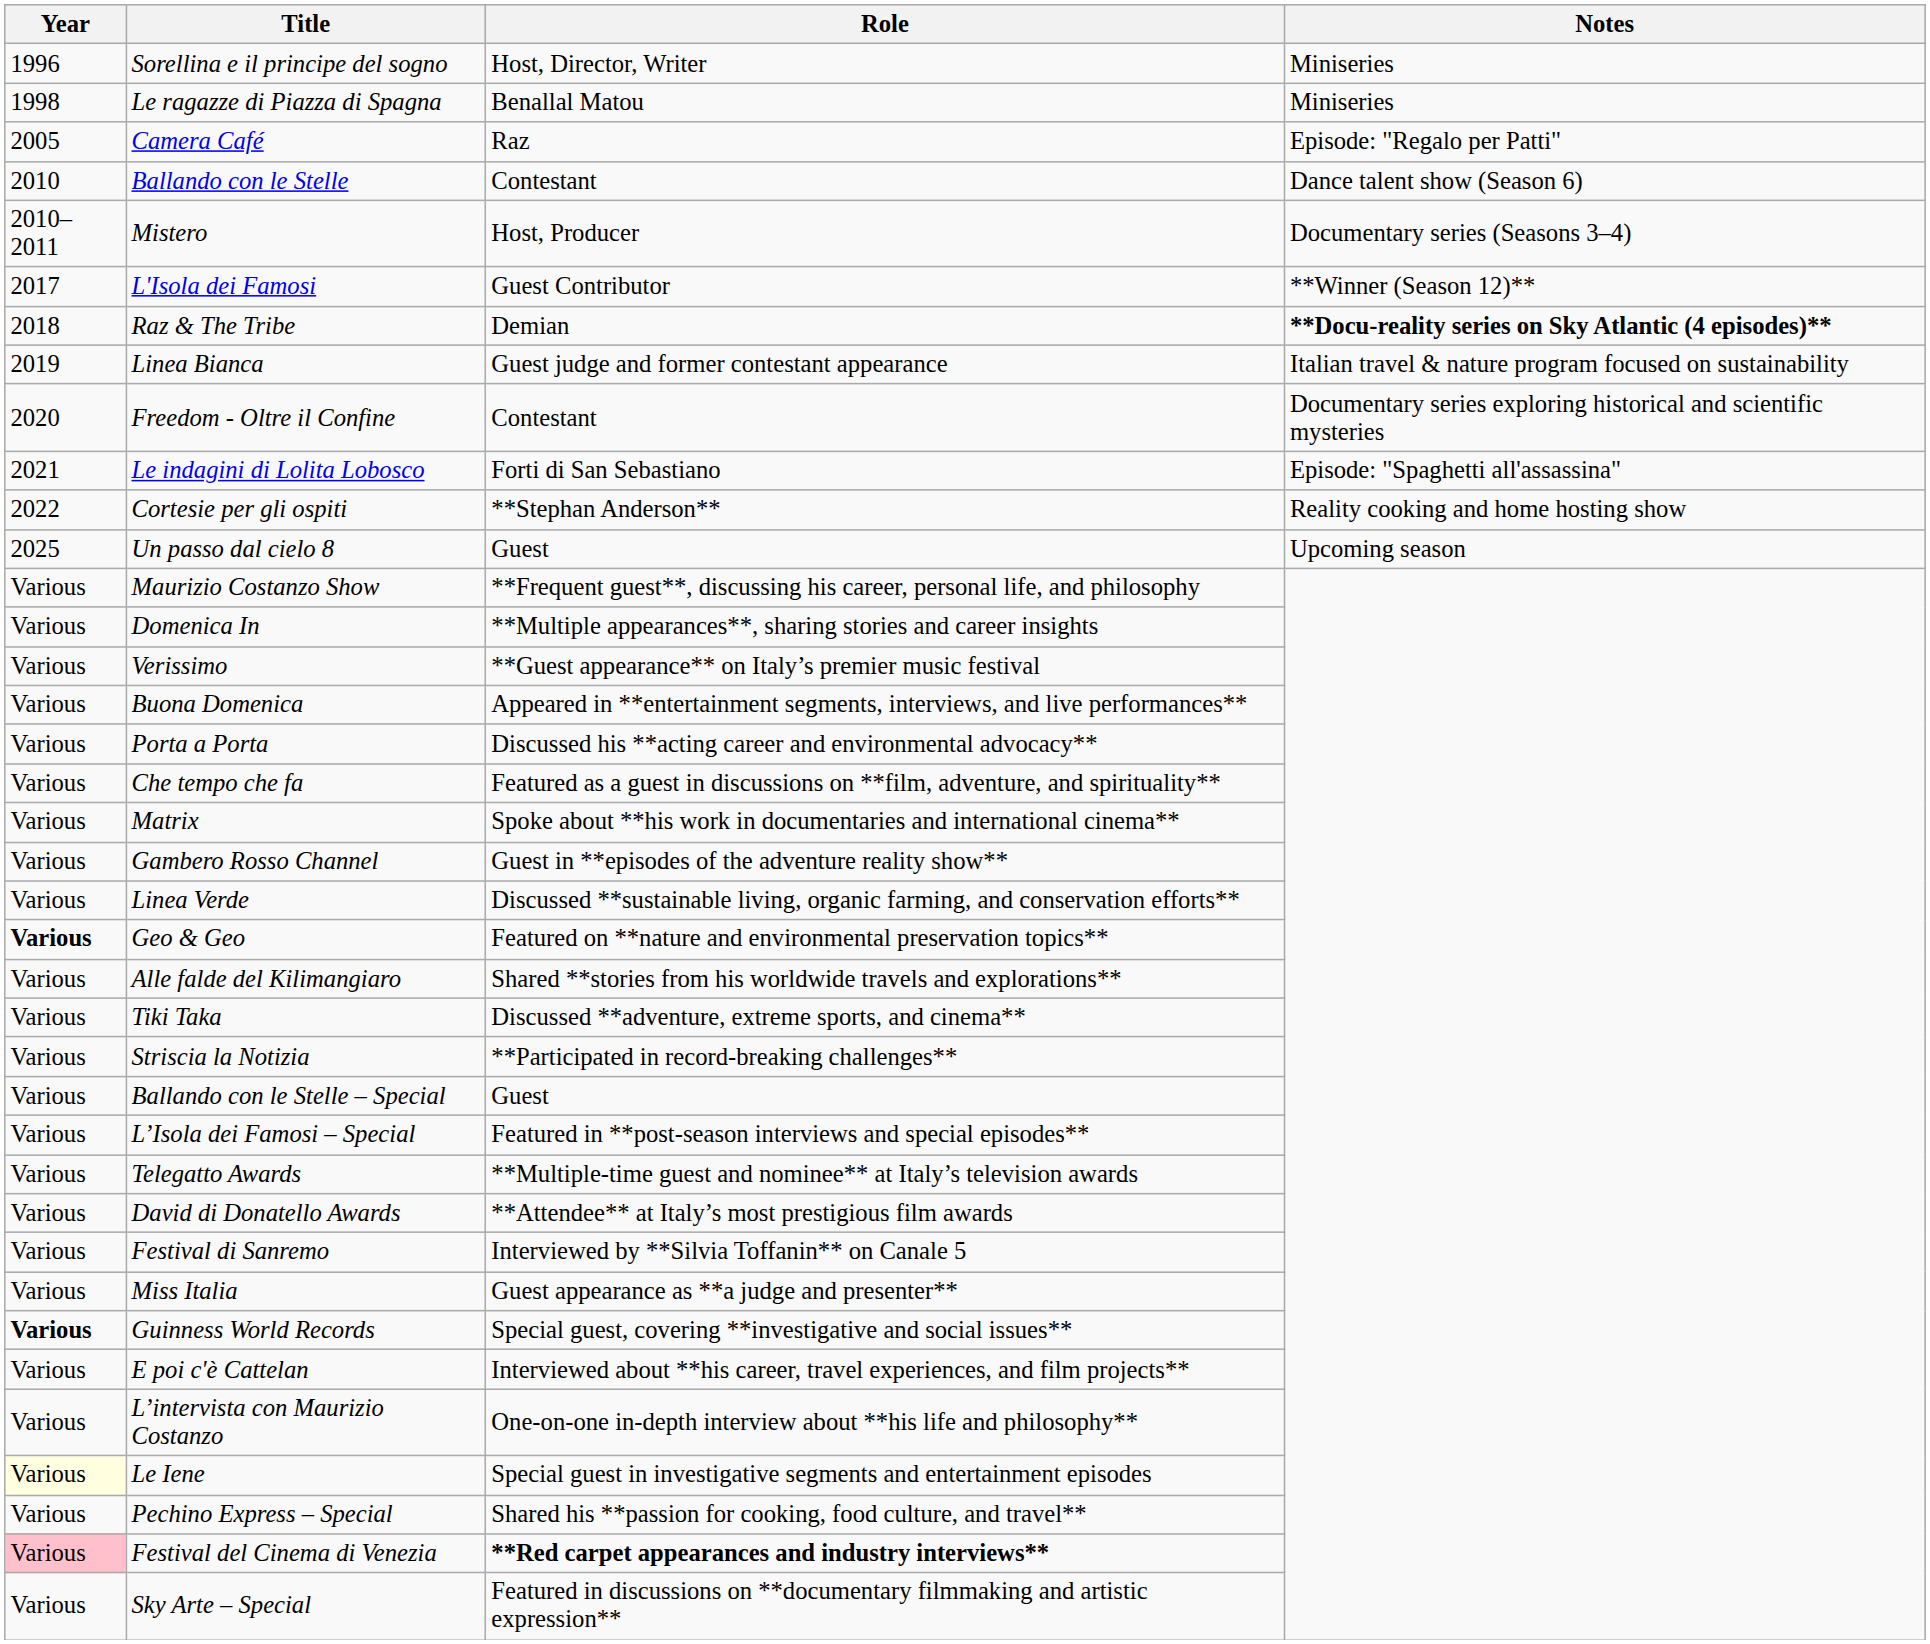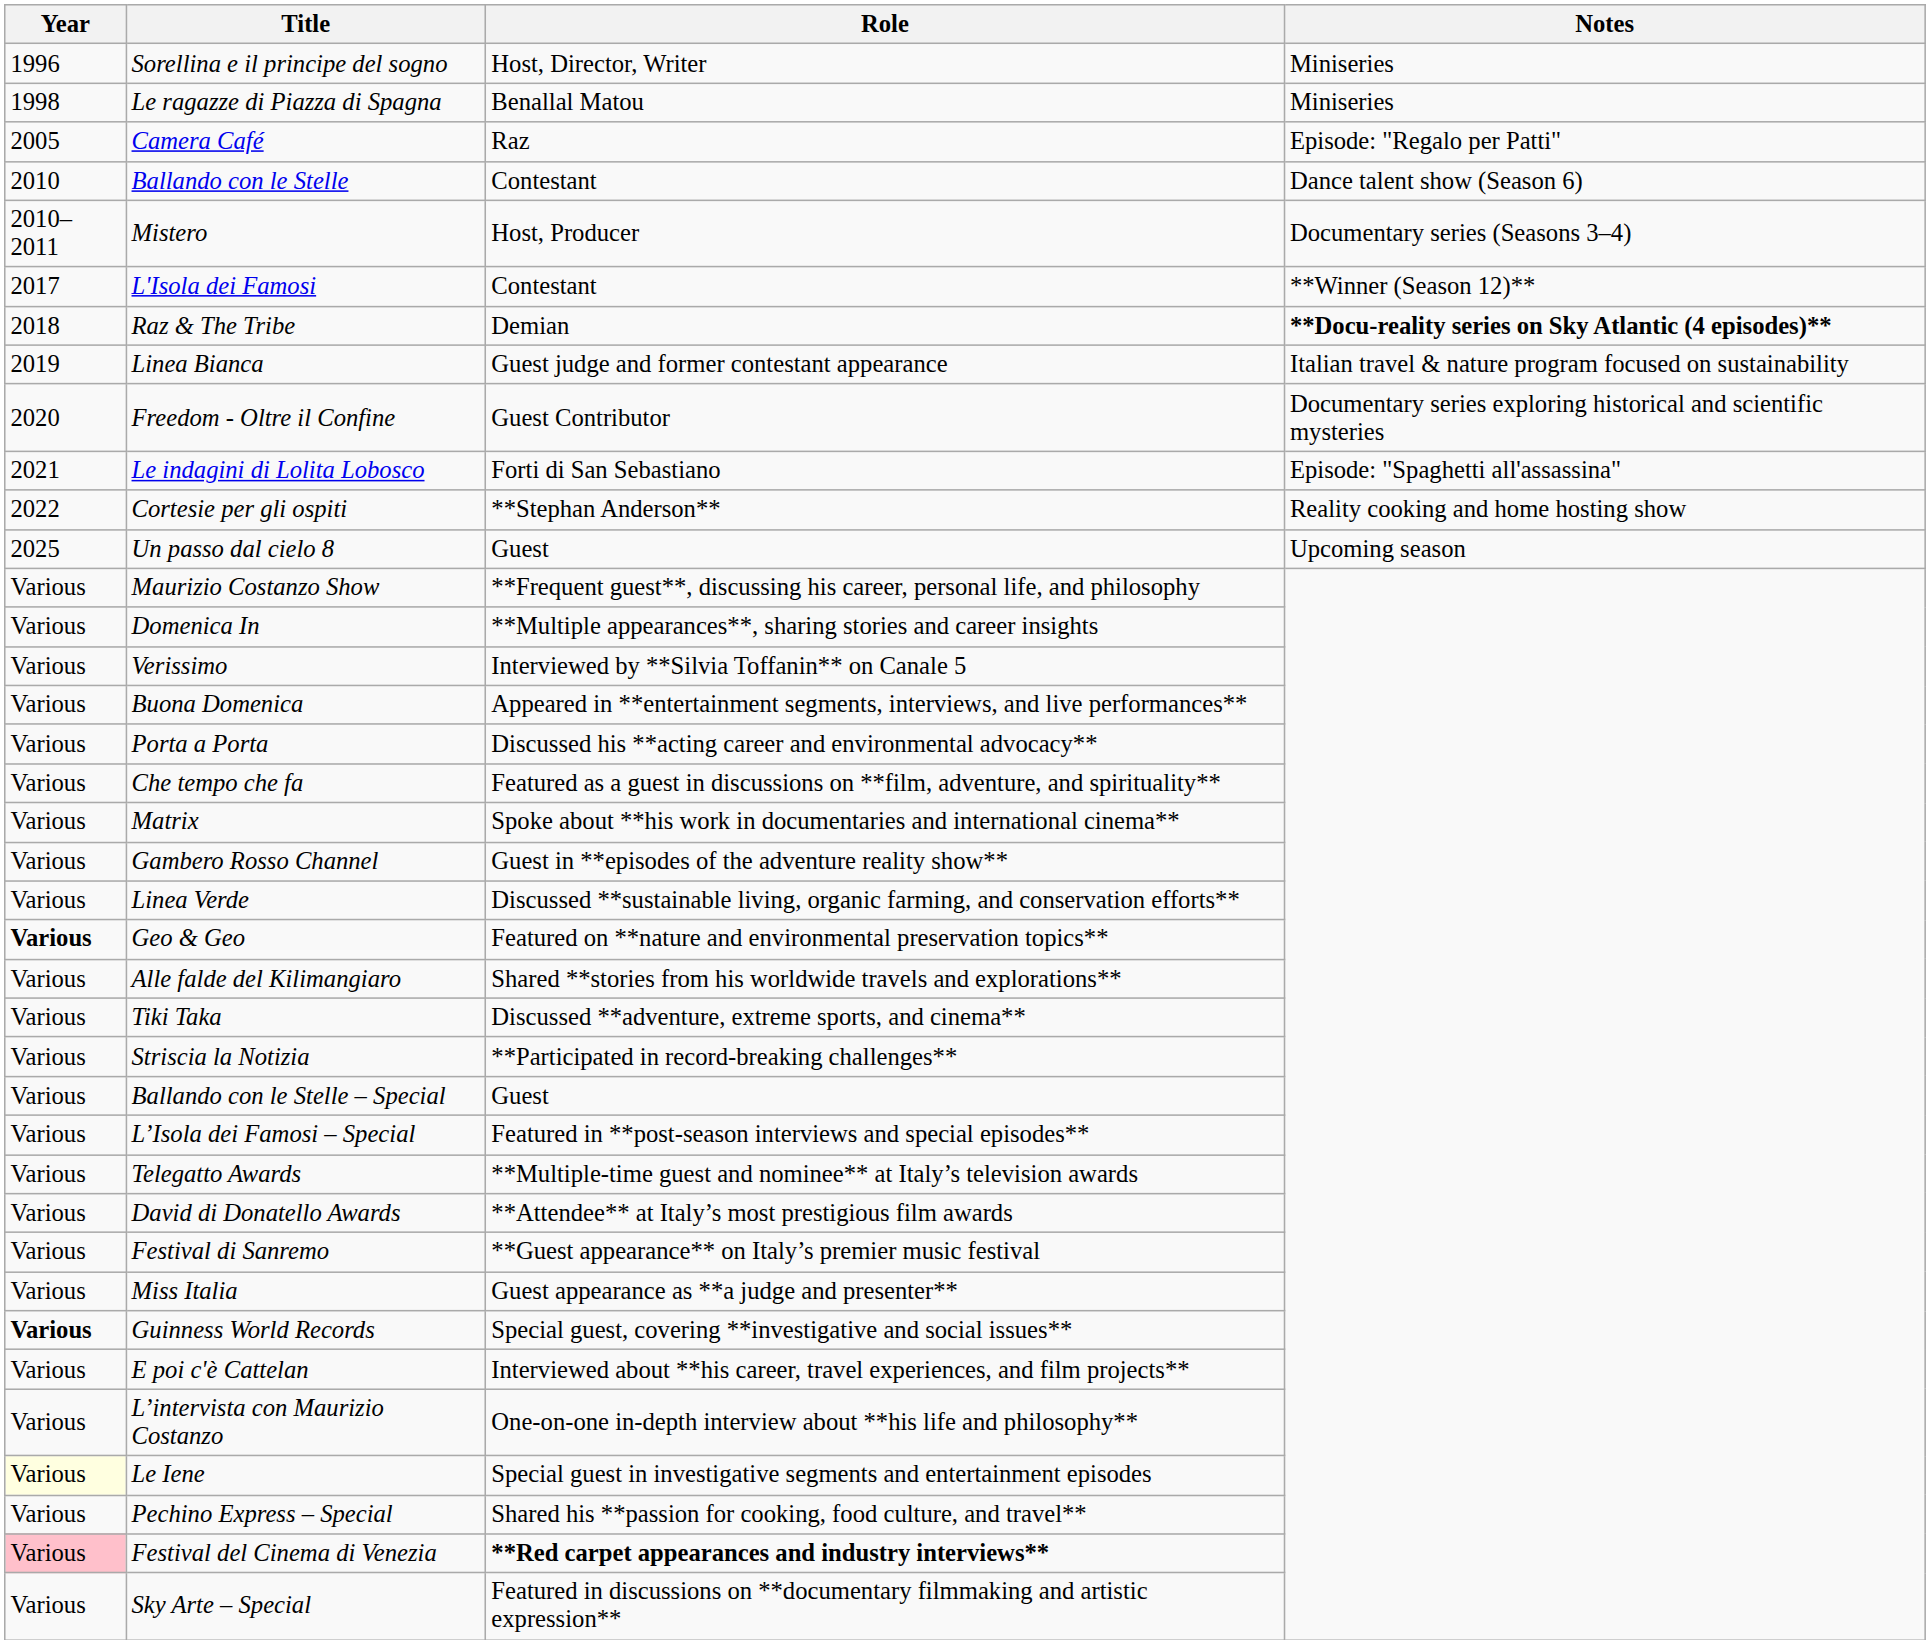L'Isola dei Famosi | Role: Guest Contributor -> Contestant
Freedom - Oltre il Confine | Role: Contestant -> Guest Contributor
Verissimo | Role: **Guest appearance** on Italy’s premier music festival -> Interviewed by **Silvia Toffanin** on Canale 5
Festival di Sanremo | Role: Interviewed by **Silvia Toffanin** on Canale 5 -> **Guest appearance** on Italy’s premier music festival
